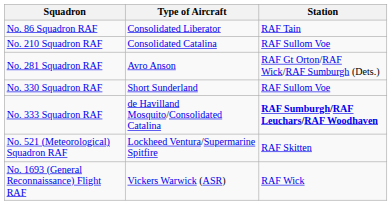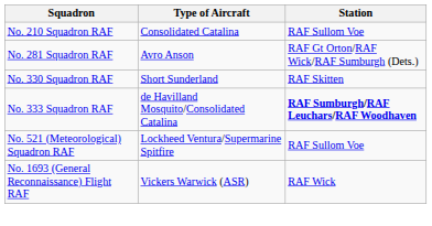- row: No. 86 Squadron RAF | Consolidated Liberator | RAF Tain
No. 330 Squadron RAF | Station: RAF Sullom Voe -> RAF Skitten
No. 521 (Meteorological) Squadron RAF | Station: RAF Skitten -> RAF Sullom Voe
